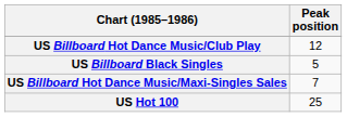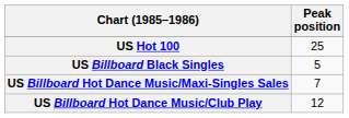rows swapped: US Hot 100 <-> US Billboard Hot Dance Music/Club Play
